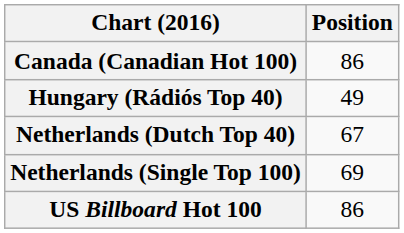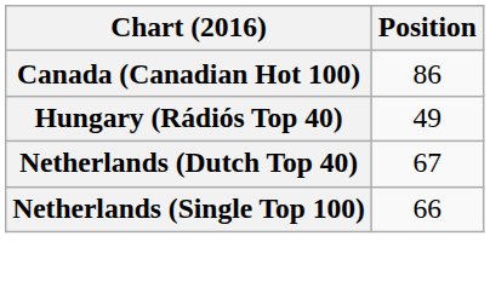Netherlands (Single Top 100) | Position: 69 -> 66
- row: US Billboard Hot 100 | 86
